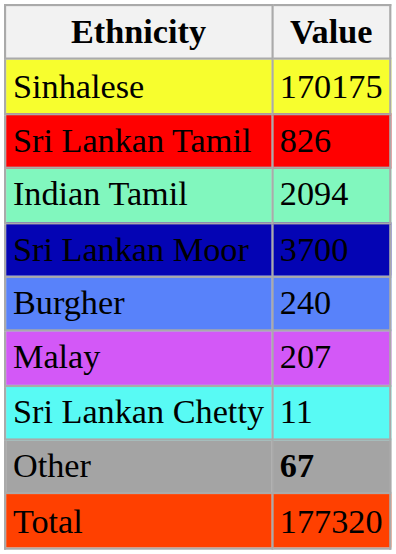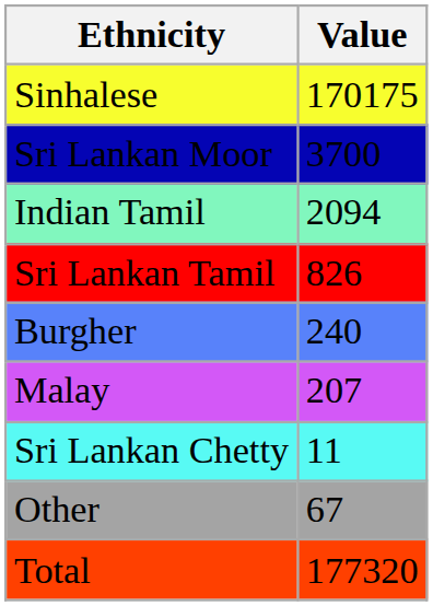rows swapped: Sri Lankan Tamil <-> Sri Lankan Moor
Other | Value: bold -> normal
